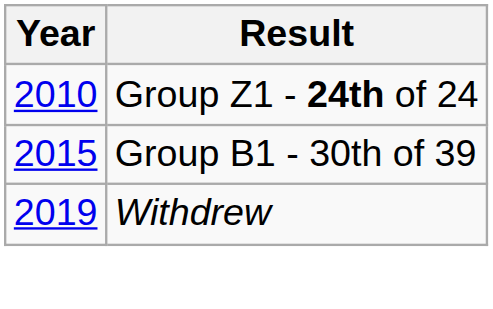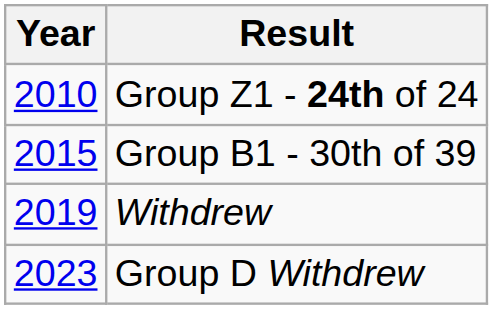+ row: 2023 | Group D Withdrew
